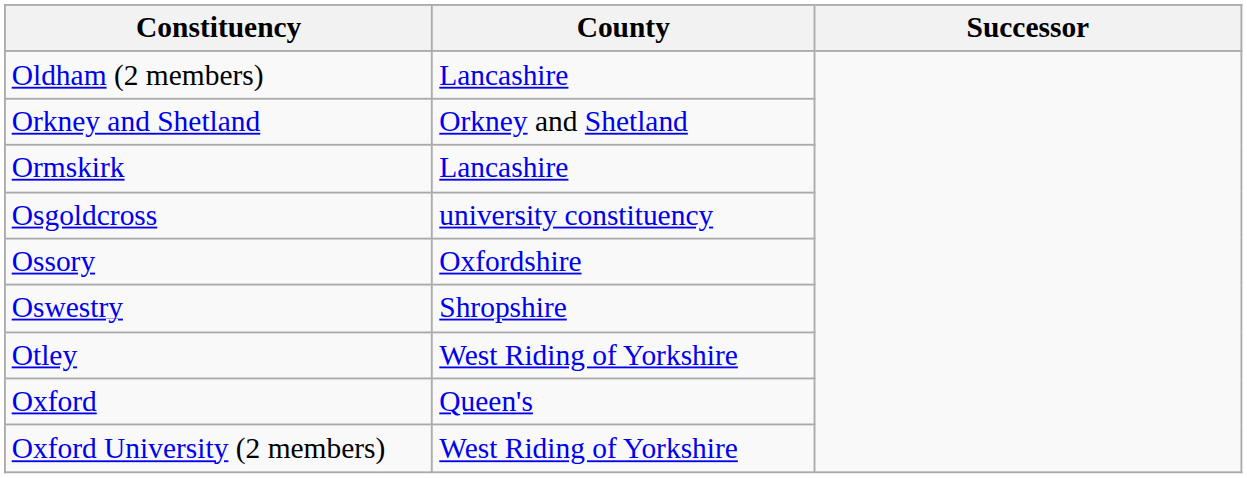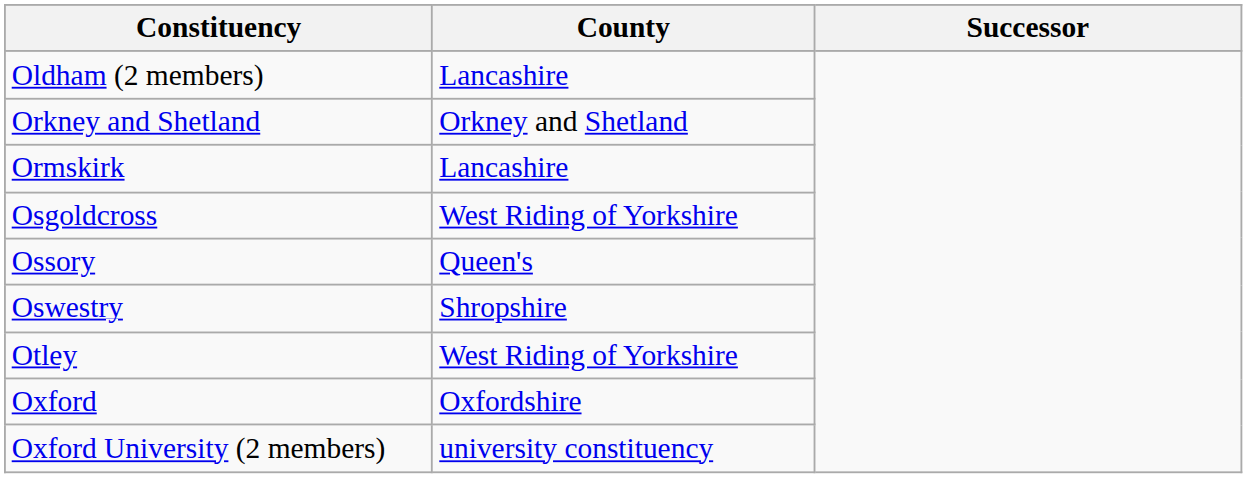Osgoldcross | County: university constituency -> West Riding of Yorkshire
Ossory | County: Oxfordshire -> Queen's
Oxford | County: Queen's -> Oxfordshire
Oxford University (2 members) | County: West Riding of Yorkshire -> university constituency
